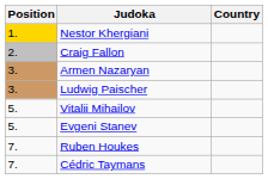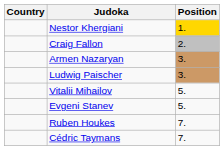columns swapped: Position <-> Country
